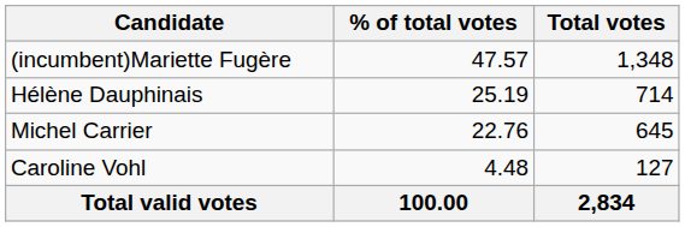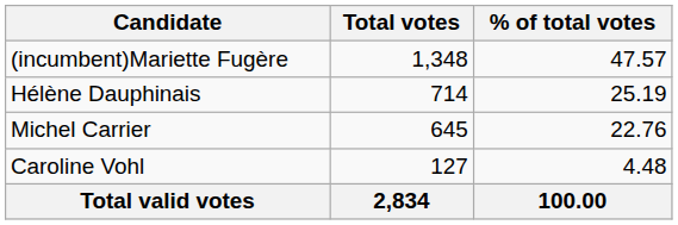columns swapped: Total votes <-> % of total votes
